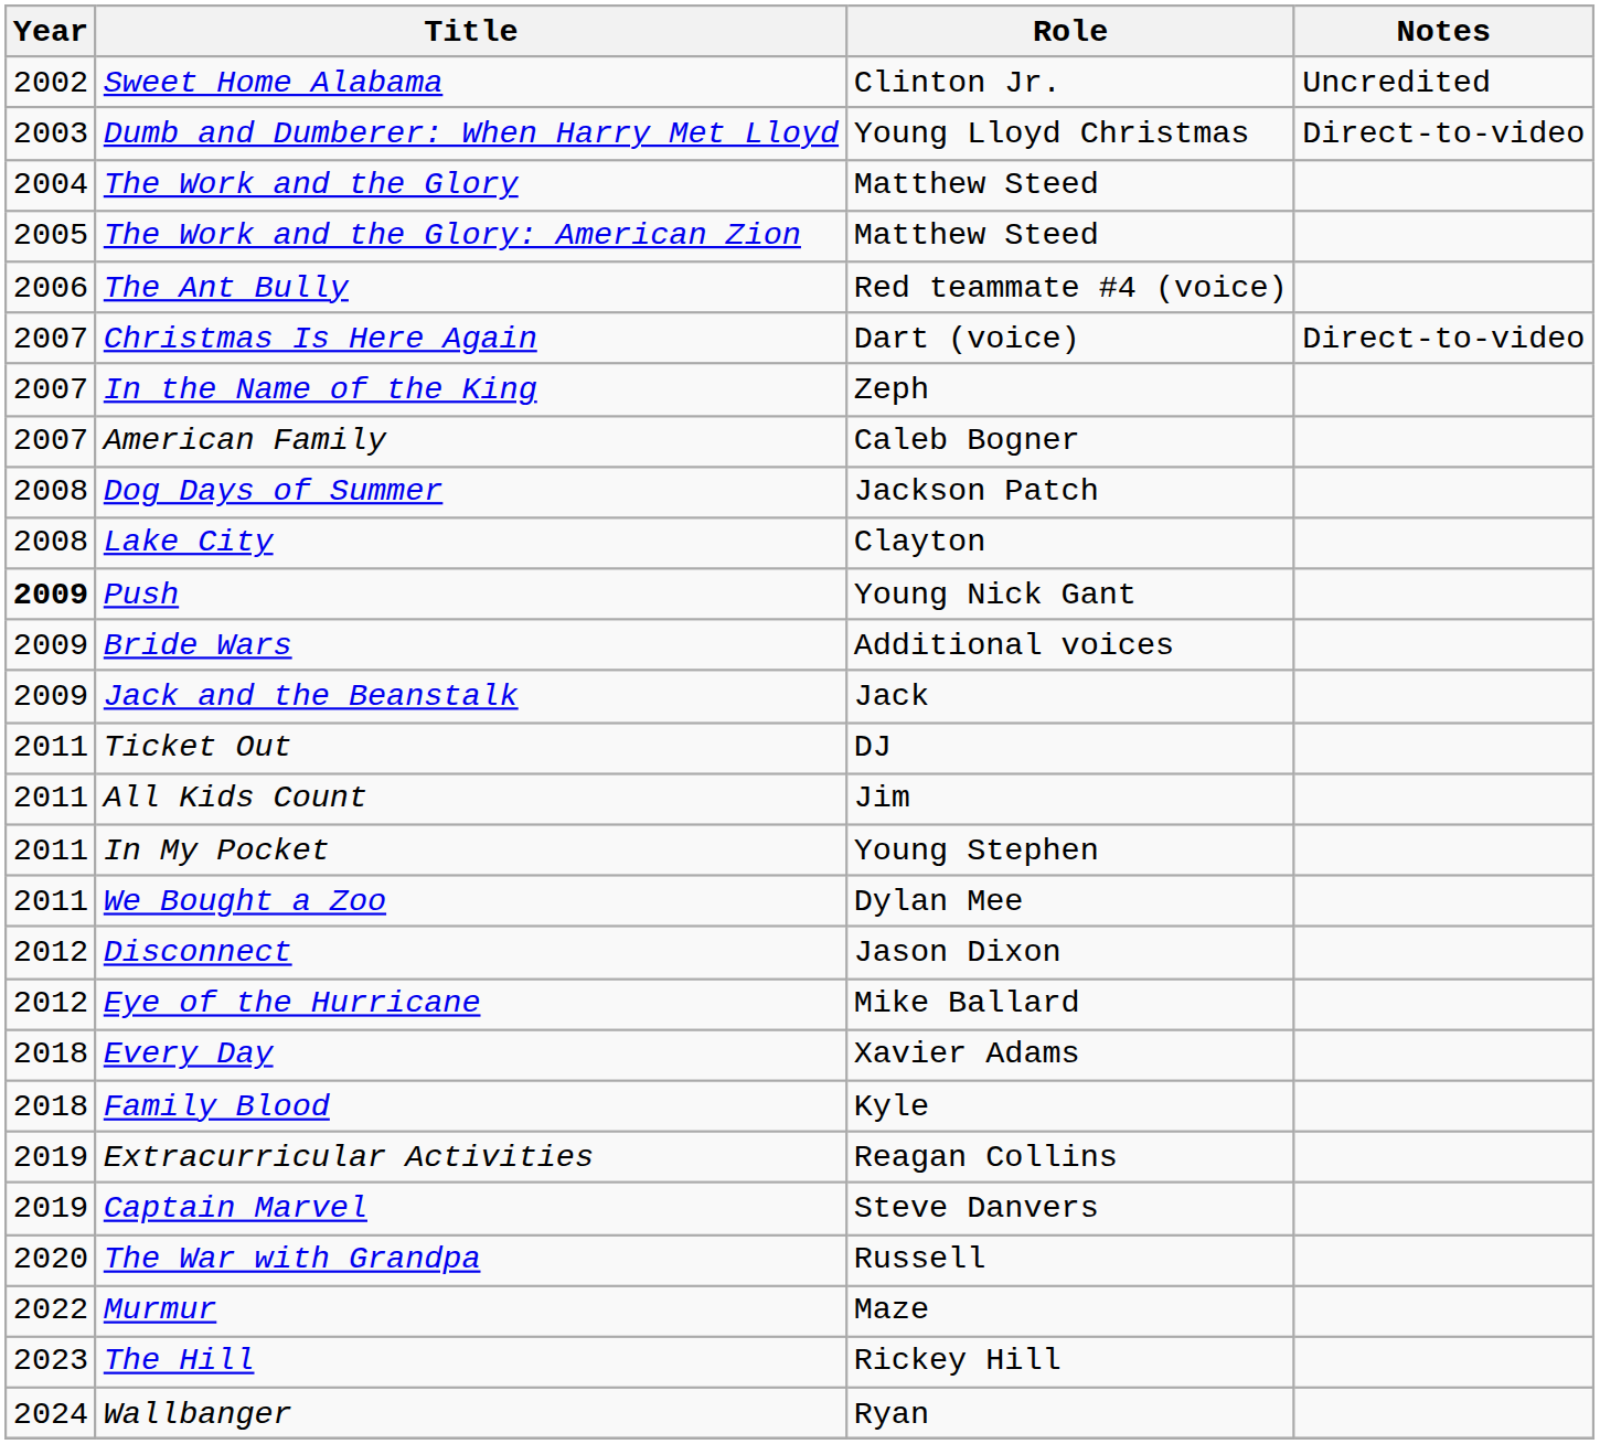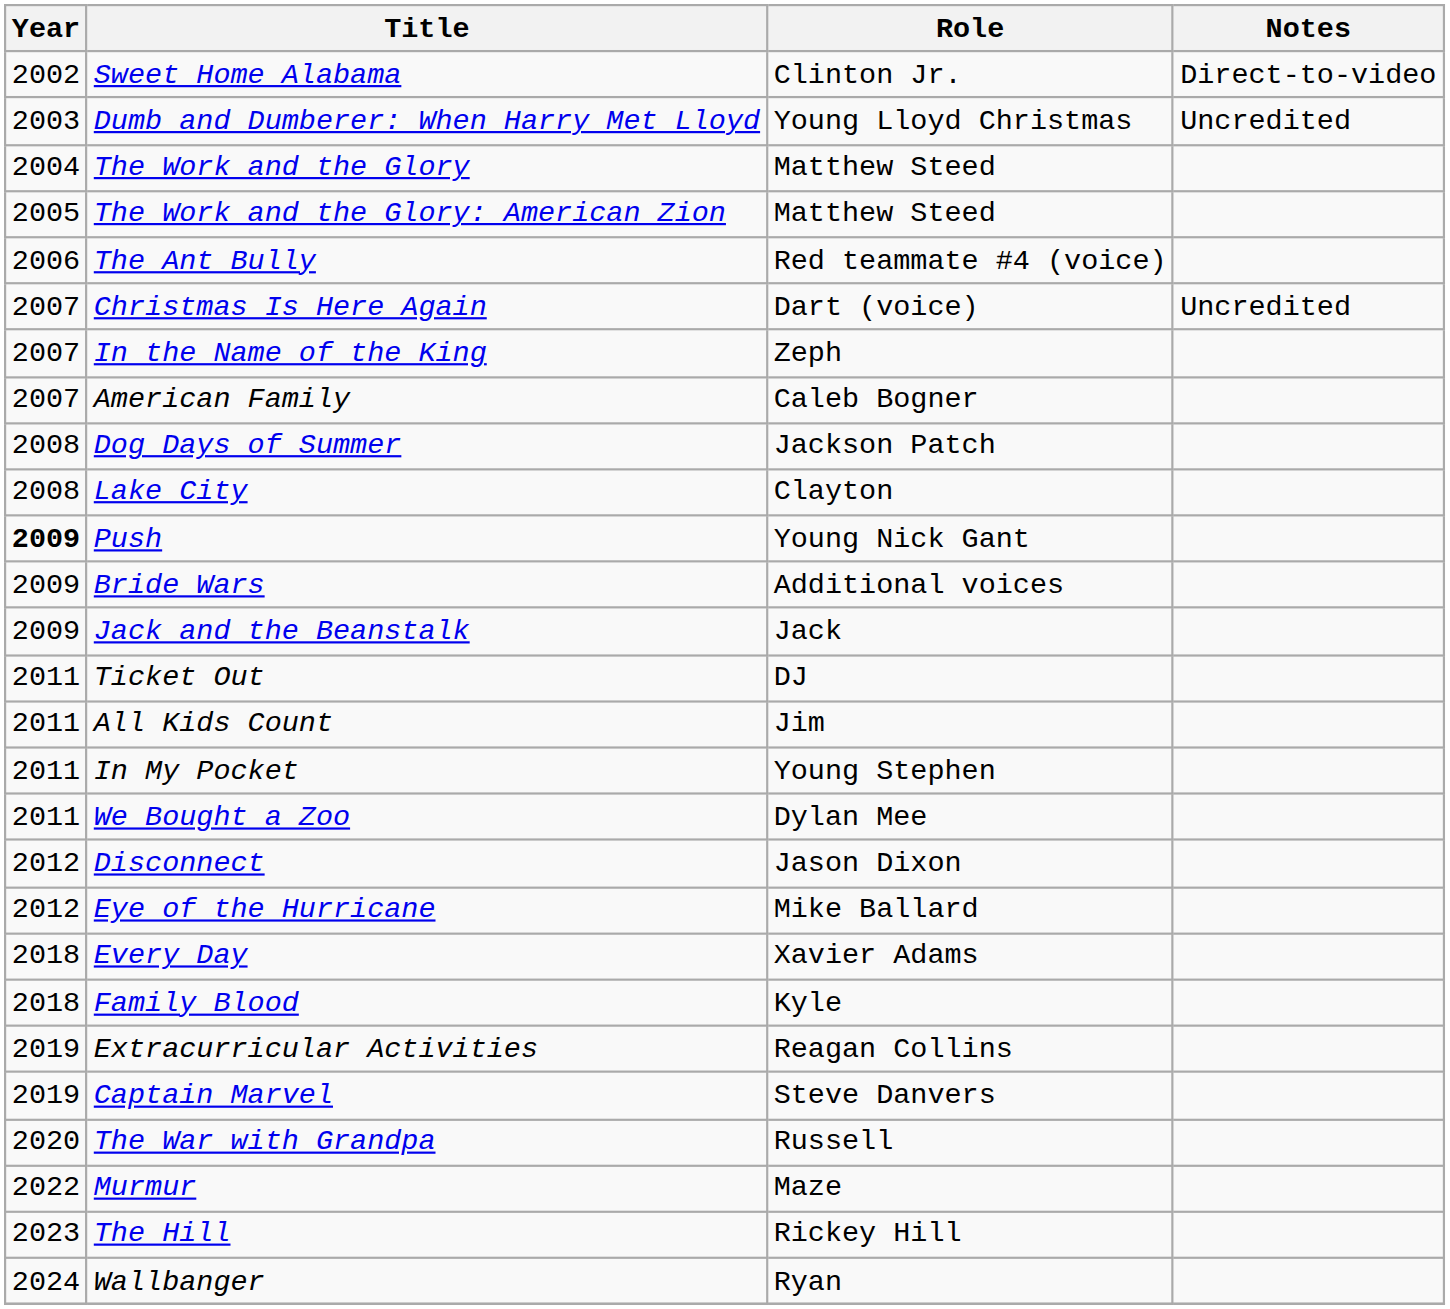Sweet Home Alabama | Notes: Uncredited -> Direct-to-video
Dumb and Dumberer: When Harry Met Lloyd | Notes: Direct-to-video -> Uncredited
Christmas Is Here Again | Notes: Direct-to-video -> Uncredited
